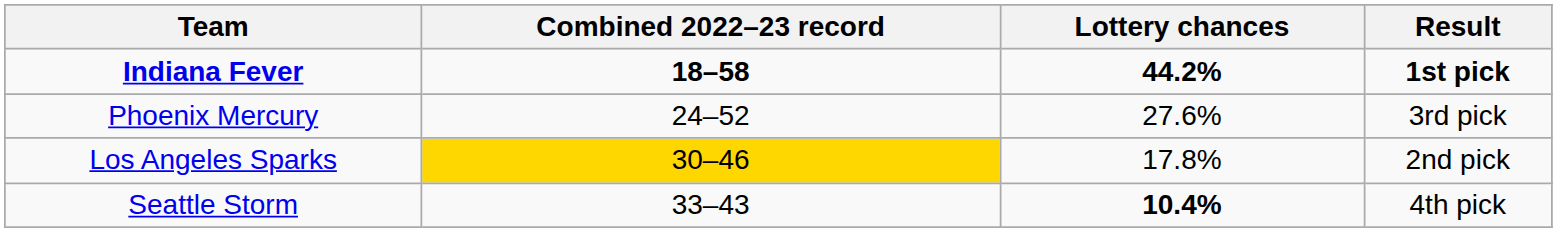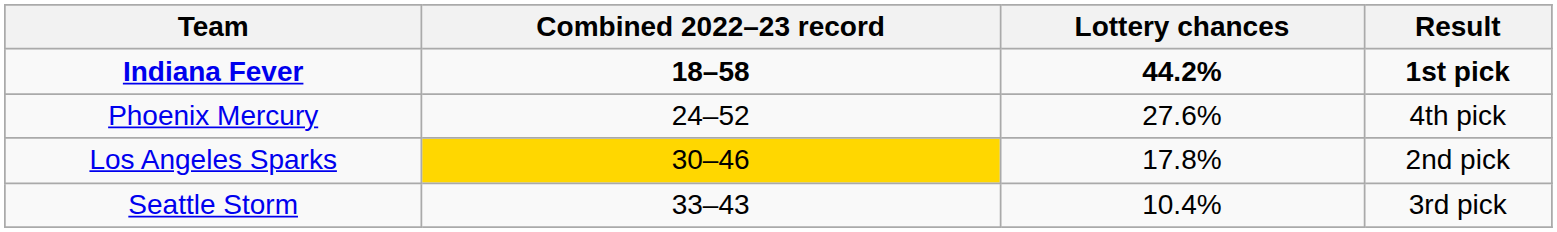Phoenix Mercury | Result: 3rd pick -> 4th pick
Seattle Storm | Lottery chances: bold -> normal
Seattle Storm | Result: 4th pick -> 3rd pick
